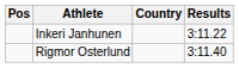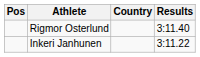rows swapped: Inkeri Janhunen <-> Rigmor Osterlund
